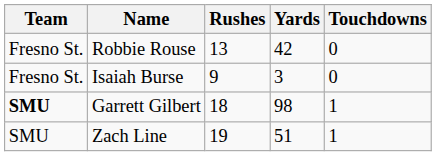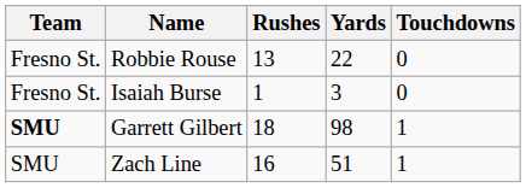Robbie Rouse | Yards: 42 -> 22
Isaiah Burse | Rushes: 9 -> 1
Zach Line | Rushes: 19 -> 16
